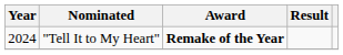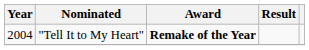"Tell It to My Heart" | Year: 2024 -> 2004
